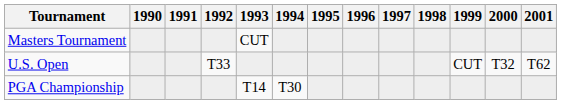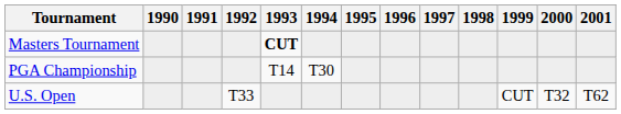Masters Tournament | 1993: normal -> bold
rows swapped: U.S. Open <-> PGA Championship
